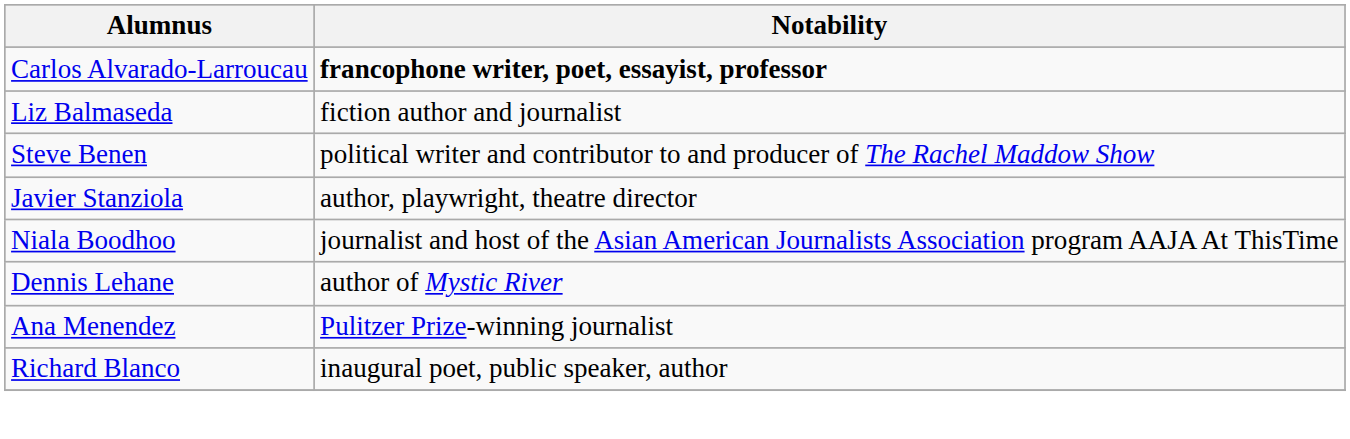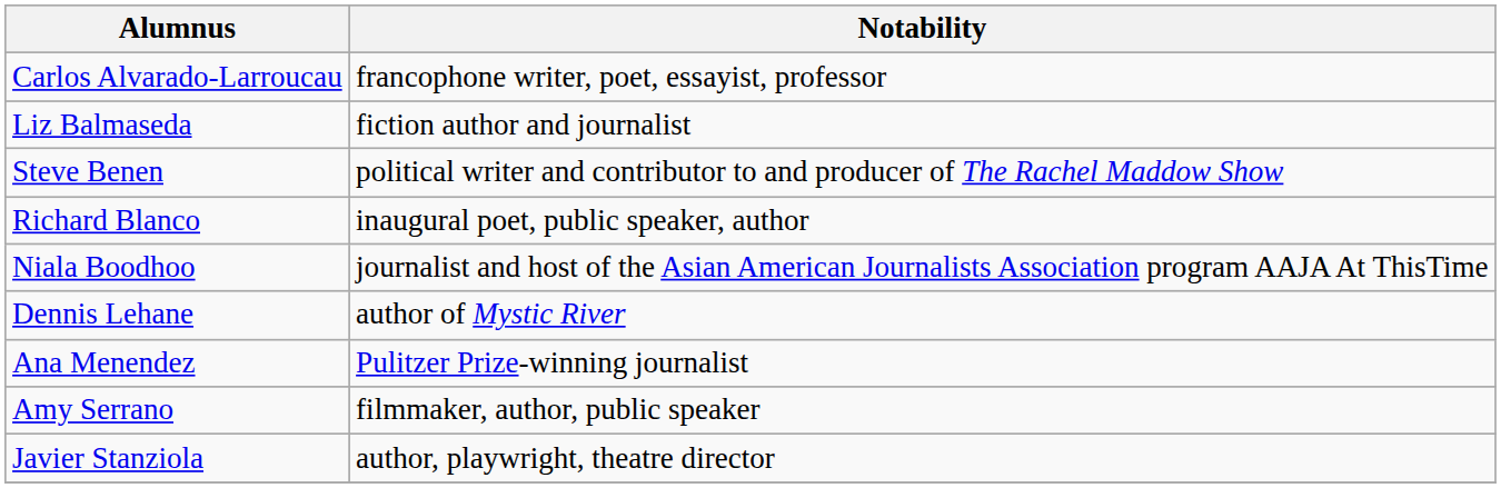Carlos Alvarado-Larroucau | Notability: bold -> normal
rows swapped: Richard Blanco <-> Javier Stanziola
+ row: Amy Serrano | filmmaker, author, public speaker
